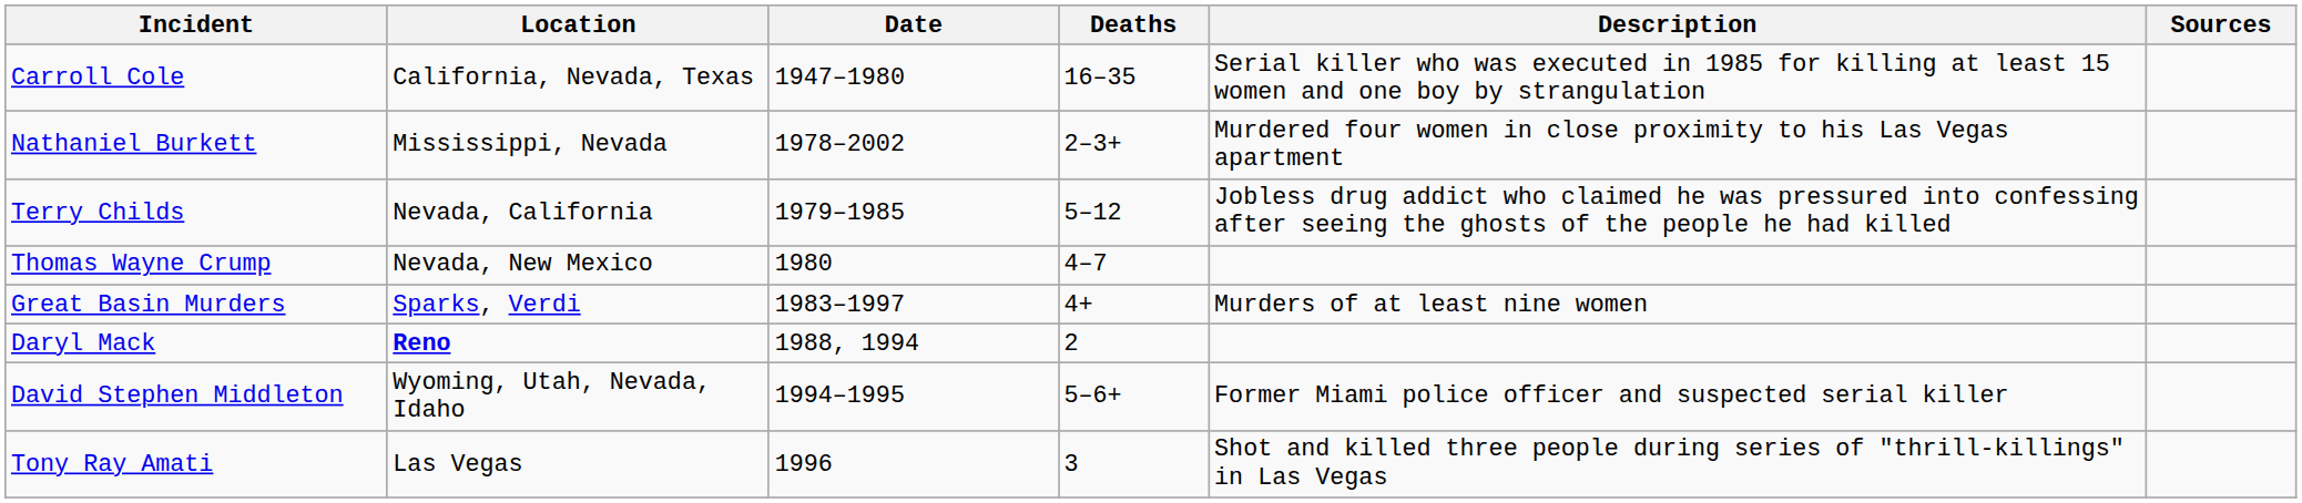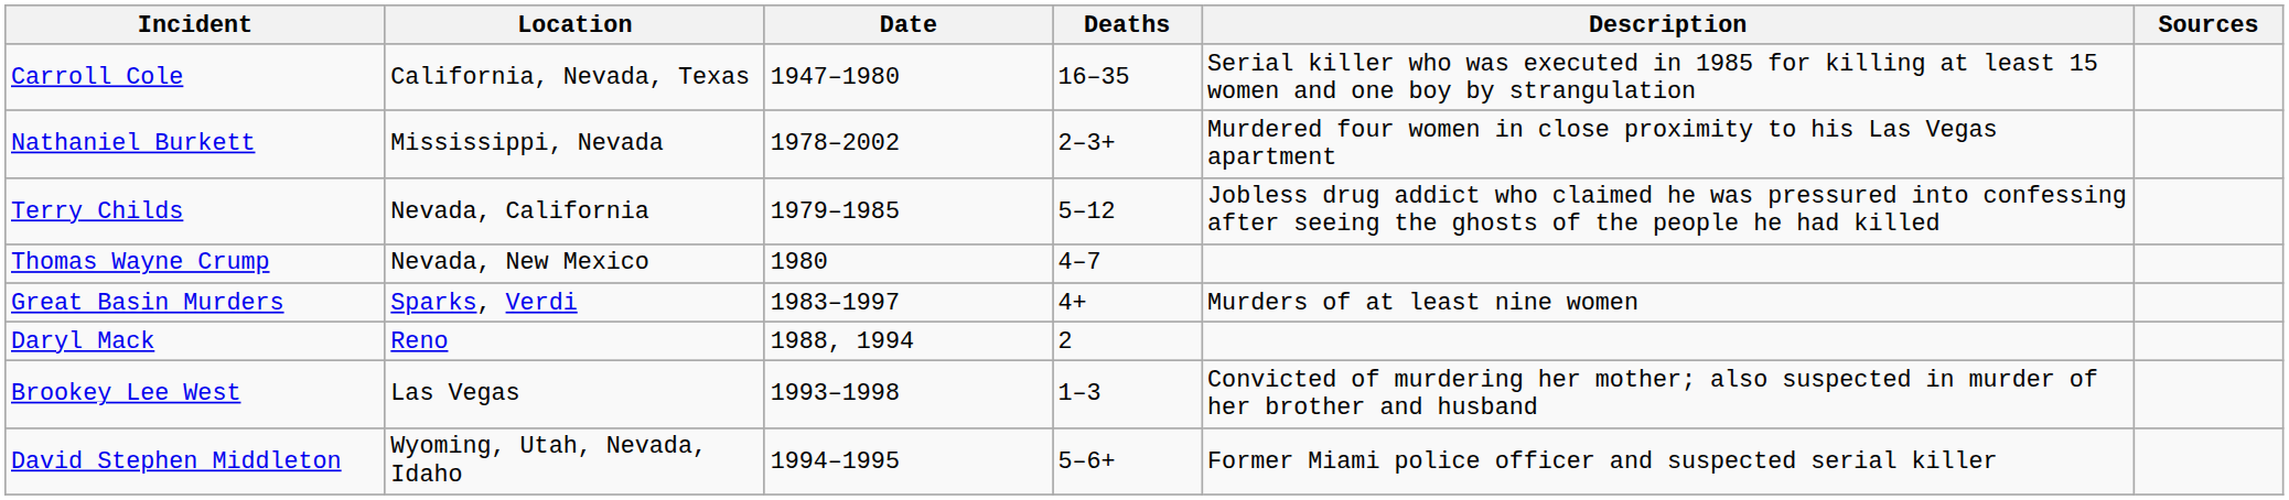Daryl Mack | Location: bold -> normal
+ row: Brookey Lee West | Las Vegas | 1993–1998 | 1–3 | Convicted of murdering her mother; also suspected in murder of her brother and husband
- row: Tony Ray Amati | Las Vegas | 1996 | 3 | Shot and killed three people during series of "thrill-killings" in Las Vegas
